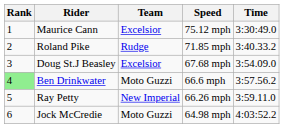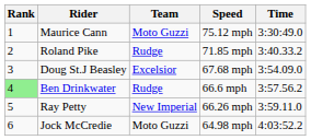Maurice Cann | Team: Excelsior -> Moto Guzzi
Ben Drinkwater | Team: Moto Guzzi -> Rudge
